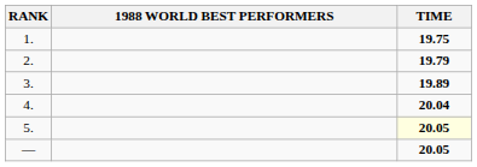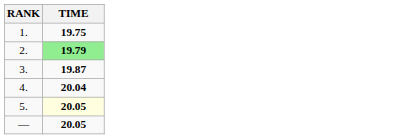- column: 1988 WORLD BEST PERFORMERS
2. | TIME: no background -> lightgreen background
3. | TIME: 19.89 -> 19.87
